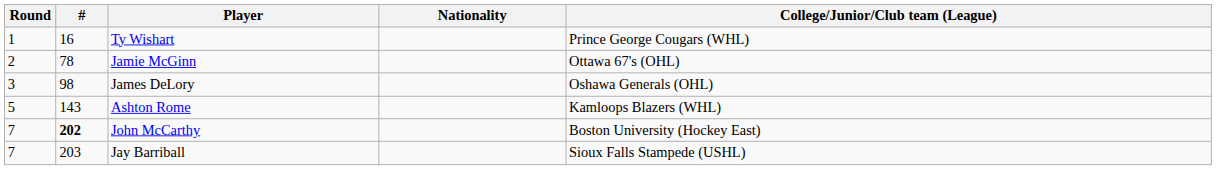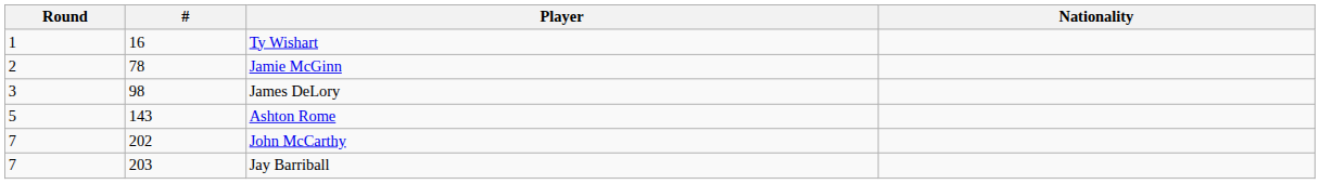- column: College/Junior/Club team (League) | Prince George Cougars (WHL) | Ottawa 67's (OHL) | Oshawa Generals (OHL) | Kamloops Blazers (WHL) | Boston University (Hockey East) | Sioux Falls Stampede (USHL)
John McCarthy | #: bold -> normal
